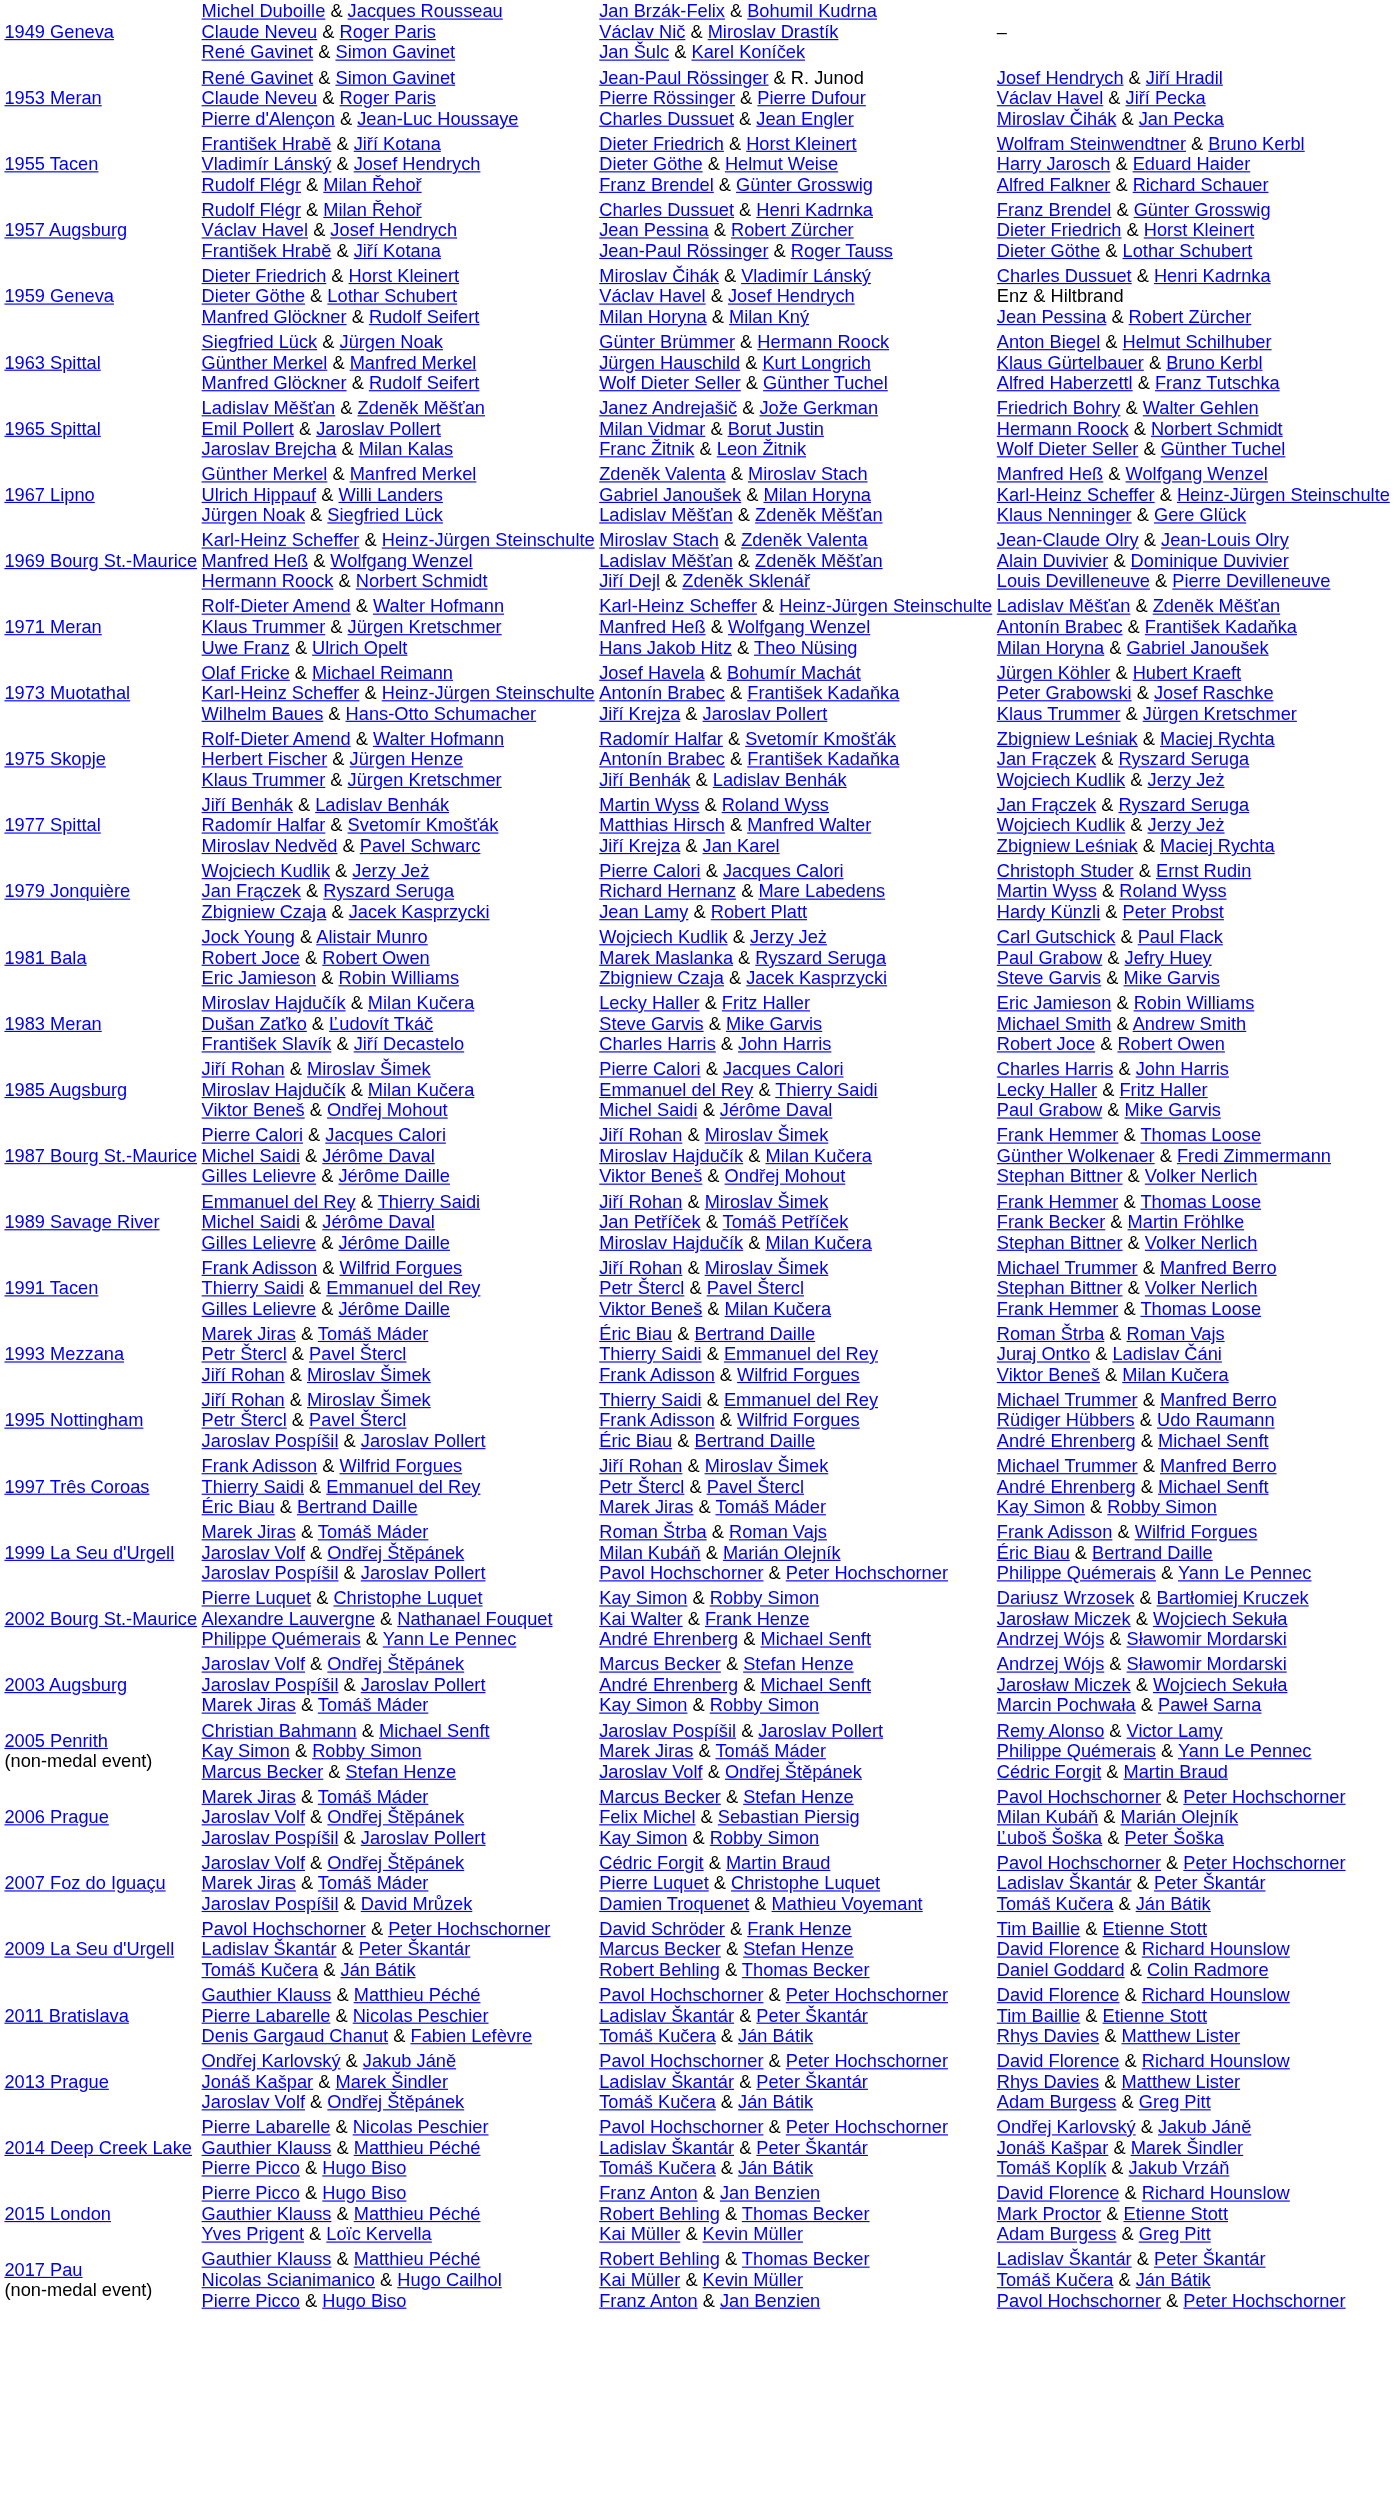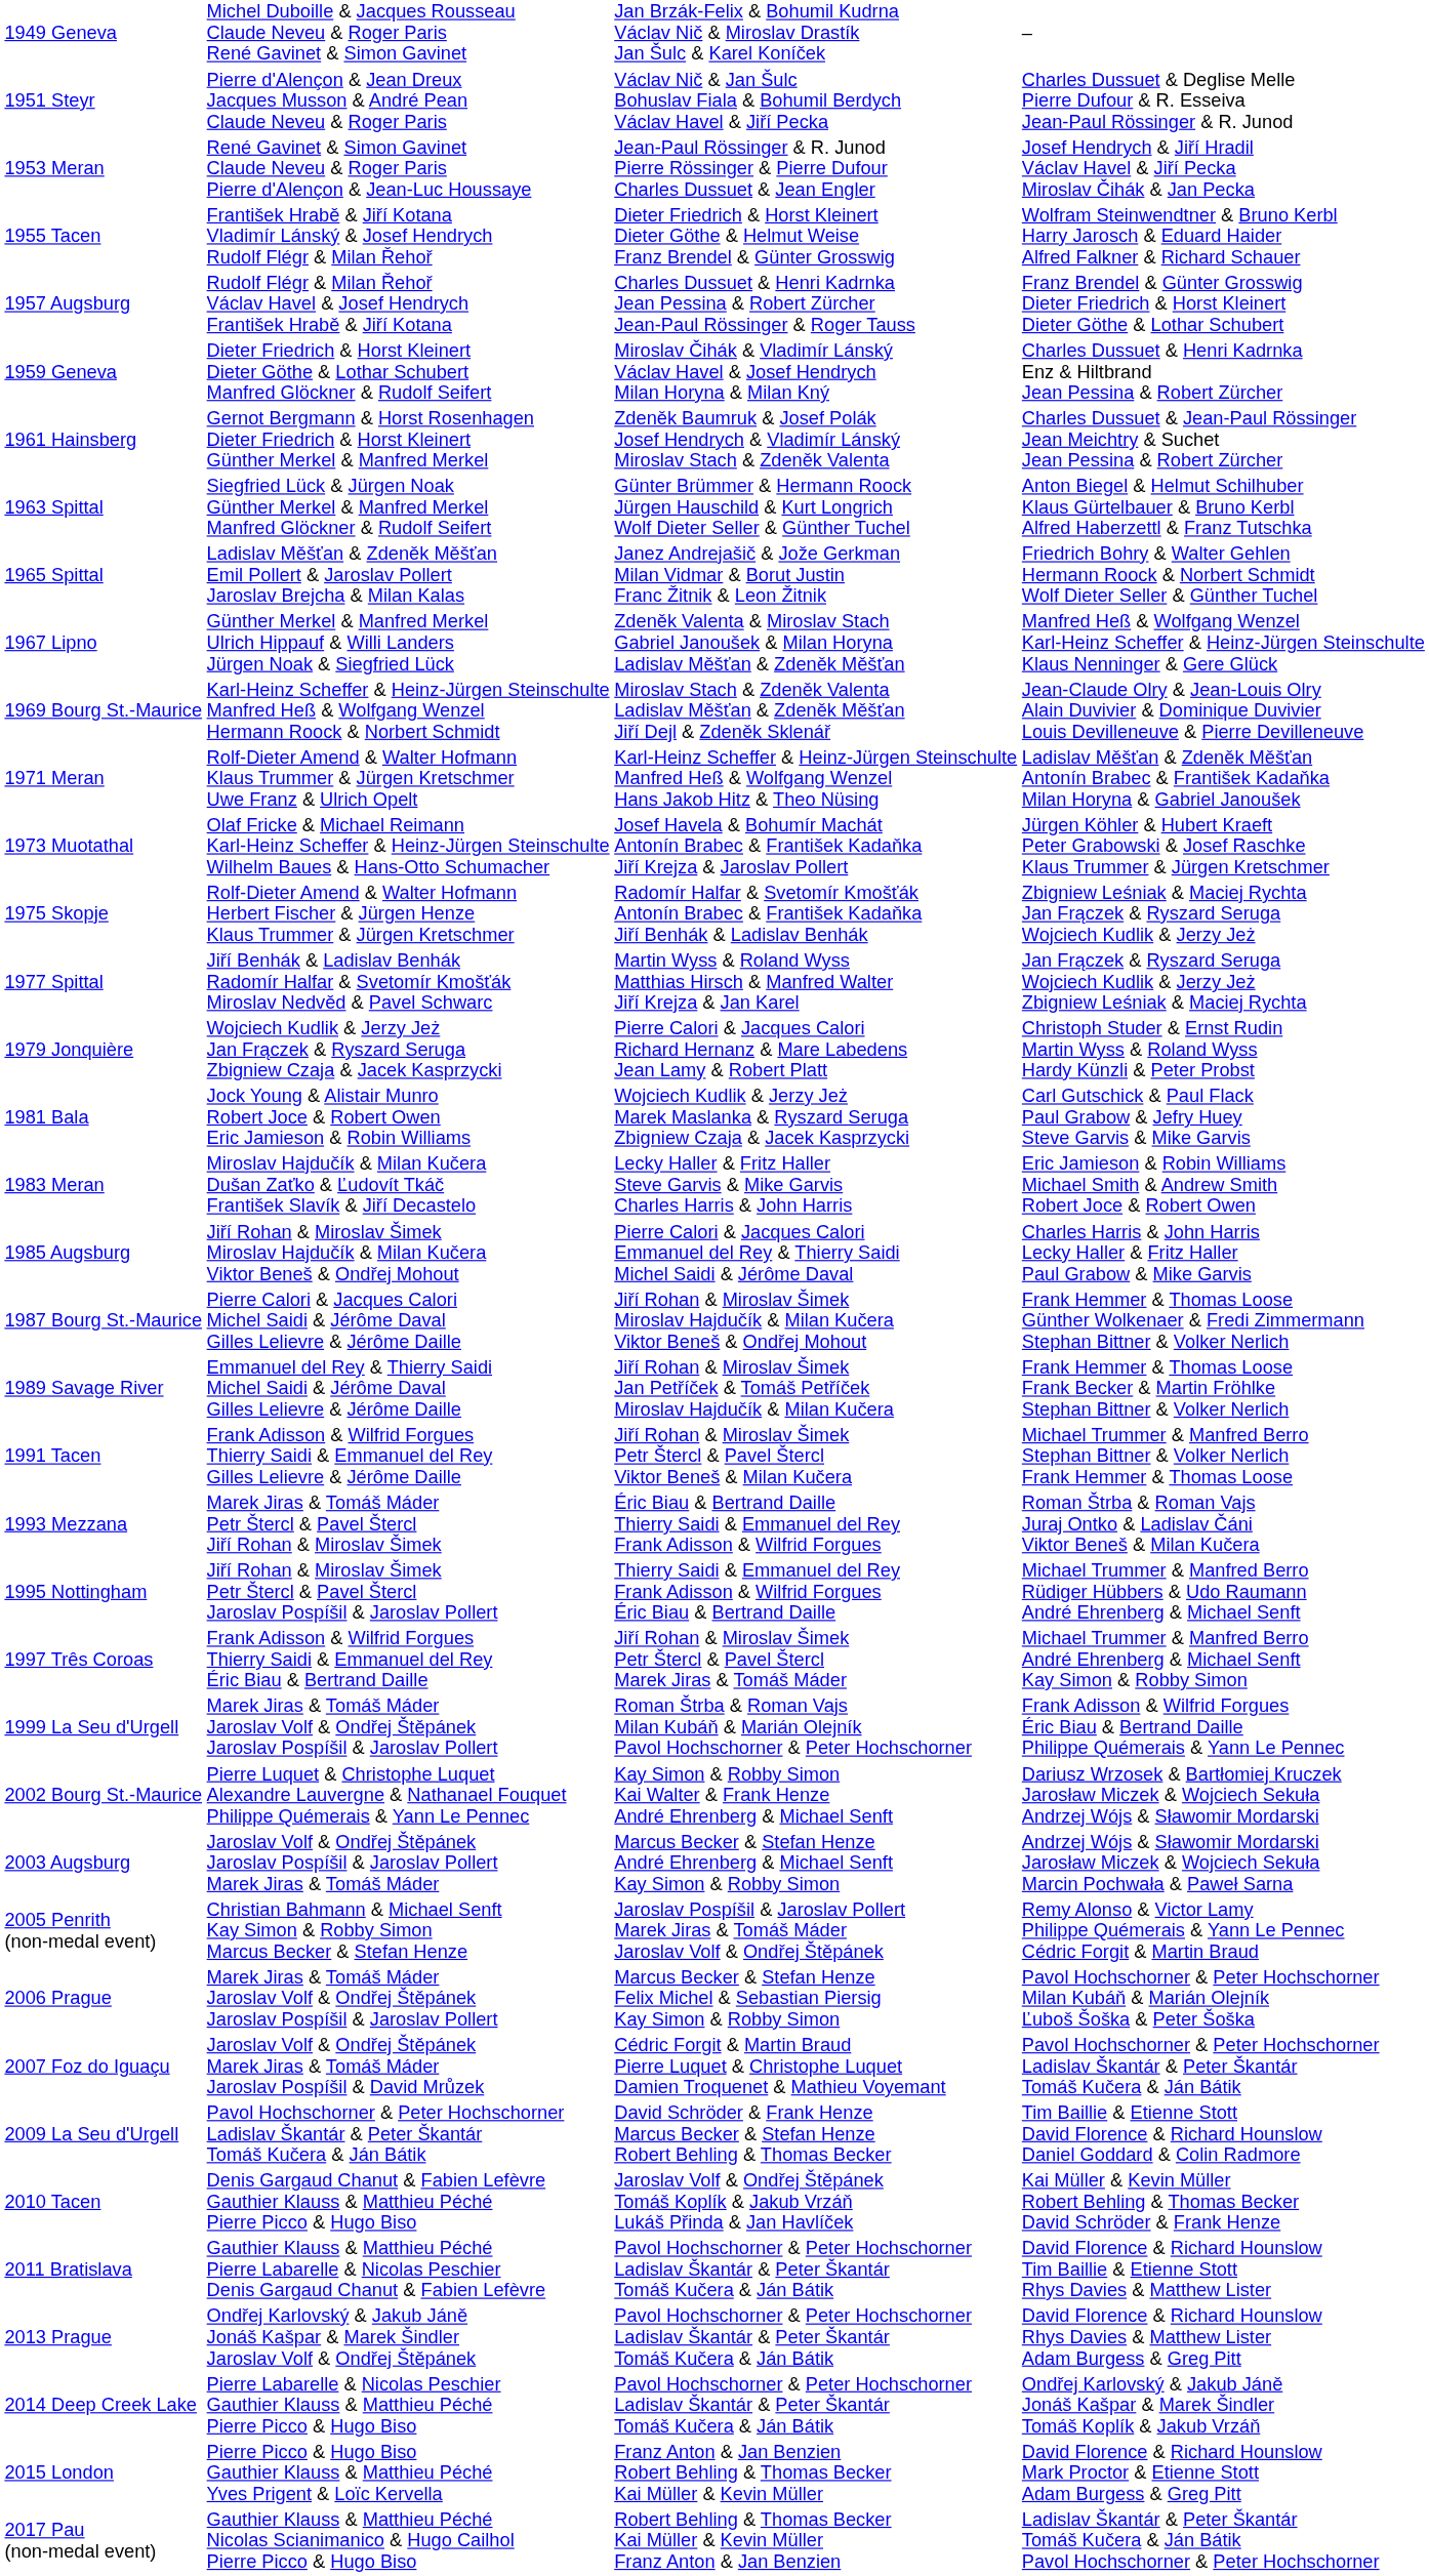+ row: 1951 Steyr | Pierre d'Alençon & Jean Dreux Jacques Musson & André Pean Claude Neveu & Roger Paris | Václav Nič & Jan Šulc Bohuslav Fiala & Bohumil Berdych Václav Havel & Jiří Pecka | Charles Dussuet & Deglise Melle Pierre Dufour & R. Esseiva Jean-Paul Rössinger & R. Junod
+ row: 1961 Hainsberg | Gernot Bergmann & Horst Rosenhagen Dieter Friedrich & Horst Kleinert Günther Merkel & Manfred Merkel | Zdeněk Baumruk & Josef Polák Josef Hendrych & Vladimír Lánský Miroslav Stach & Zdeněk Valenta | Charles Dussuet & Jean-Paul Rössinger Jean Meichtry & Suchet Jean Pessina & Robert Zürcher
+ row: 2010 Tacen | Denis Gargaud Chanut & Fabien Lefèvre Gauthier Klauss & Matthieu Péché Pierre Picco & Hugo Biso | Jaroslav Volf & Ondřej Štěpánek Tomáš Koplík & Jakub Vrzáň Lukáš Přinda & Jan Havlíček | Kai Müller & Kevin Müller Robert Behling & Thomas Becker David Schröder & Frank Henze
